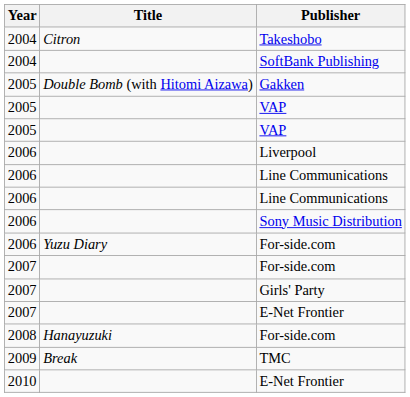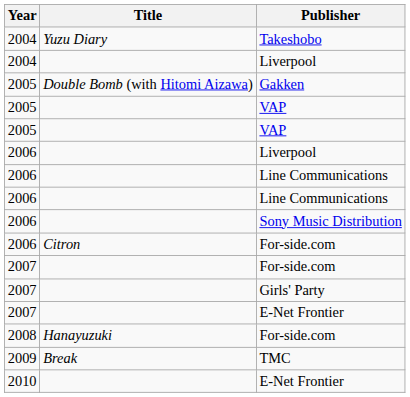Takeshobo | Title: Citron -> Yuzu Diary
- row: 2004 | SoftBank Publishing
+ row: 2004 | Liverpool
2006 / For-side.com | Title: Yuzu Diary -> Citron
